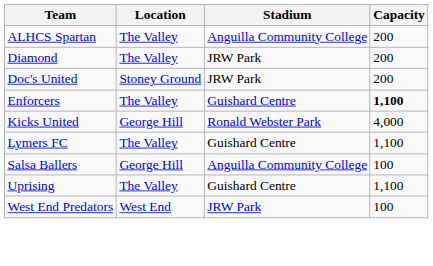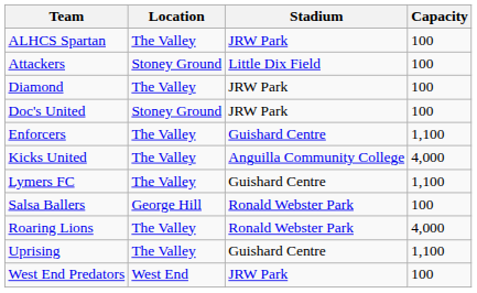ALHCS Spartan | Stadium: Anguilla Community College -> JRW Park
ALHCS Spartan | Capacity: 200 -> 100
+ row: Attackers | Stoney Ground | Little Dix Field | 100
Diamond | Capacity: 200 -> 100
Doc's United | Capacity: 200 -> 100
Enforcers | Capacity: bold -> normal
Kicks United | Location: George Hill -> The Valley
Kicks United | Stadium: Ronald Webster Park -> Anguilla Community College
Salsa Ballers | Stadium: Anguilla Community College -> Ronald Webster Park
+ row: Roaring Lions | The Valley | Ronald Webster Park | 4,000
